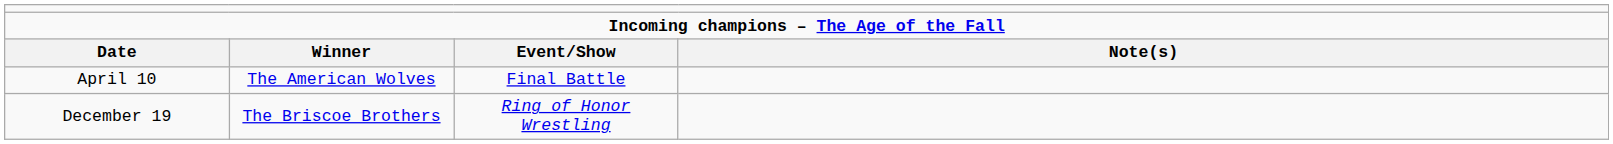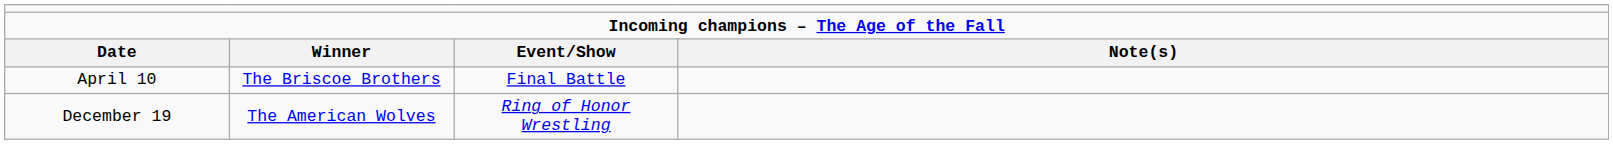April 10 | column 2: The American Wolves -> The Briscoe Brothers
December 19 | column 2: The Briscoe Brothers -> The American Wolves
